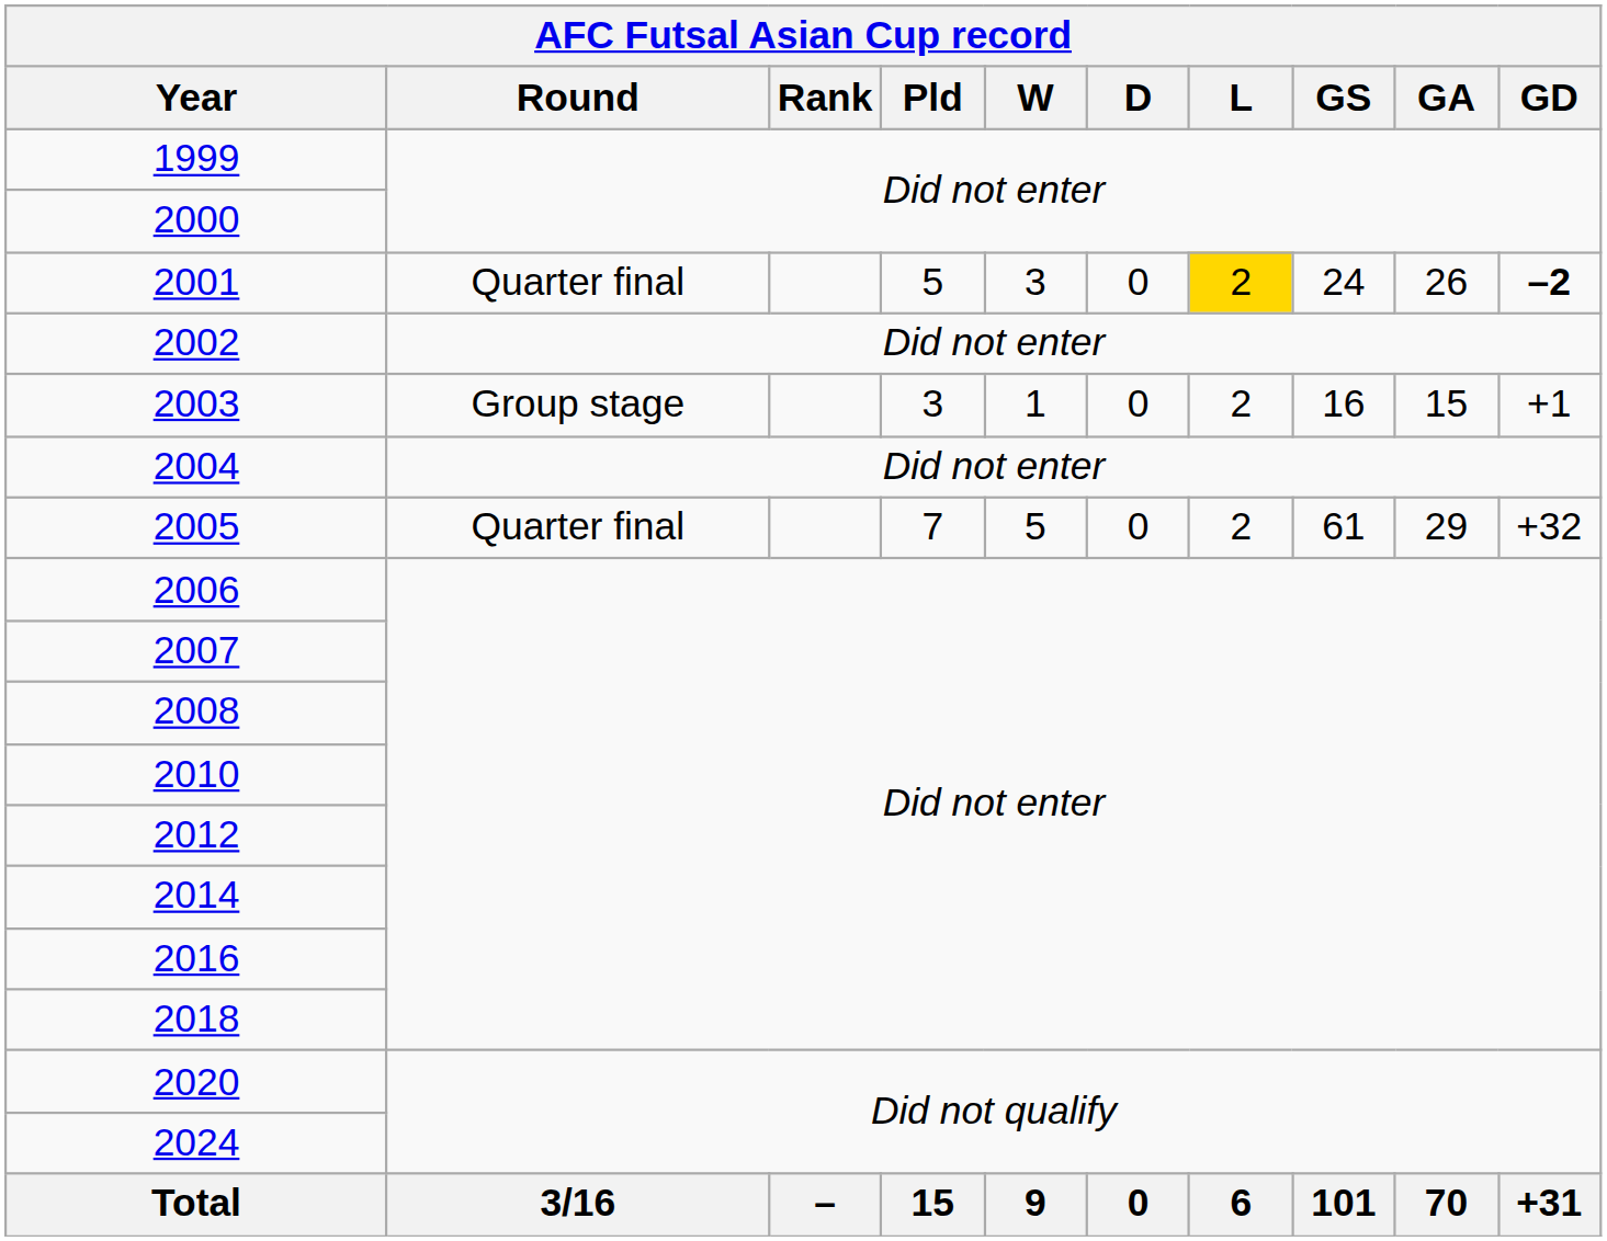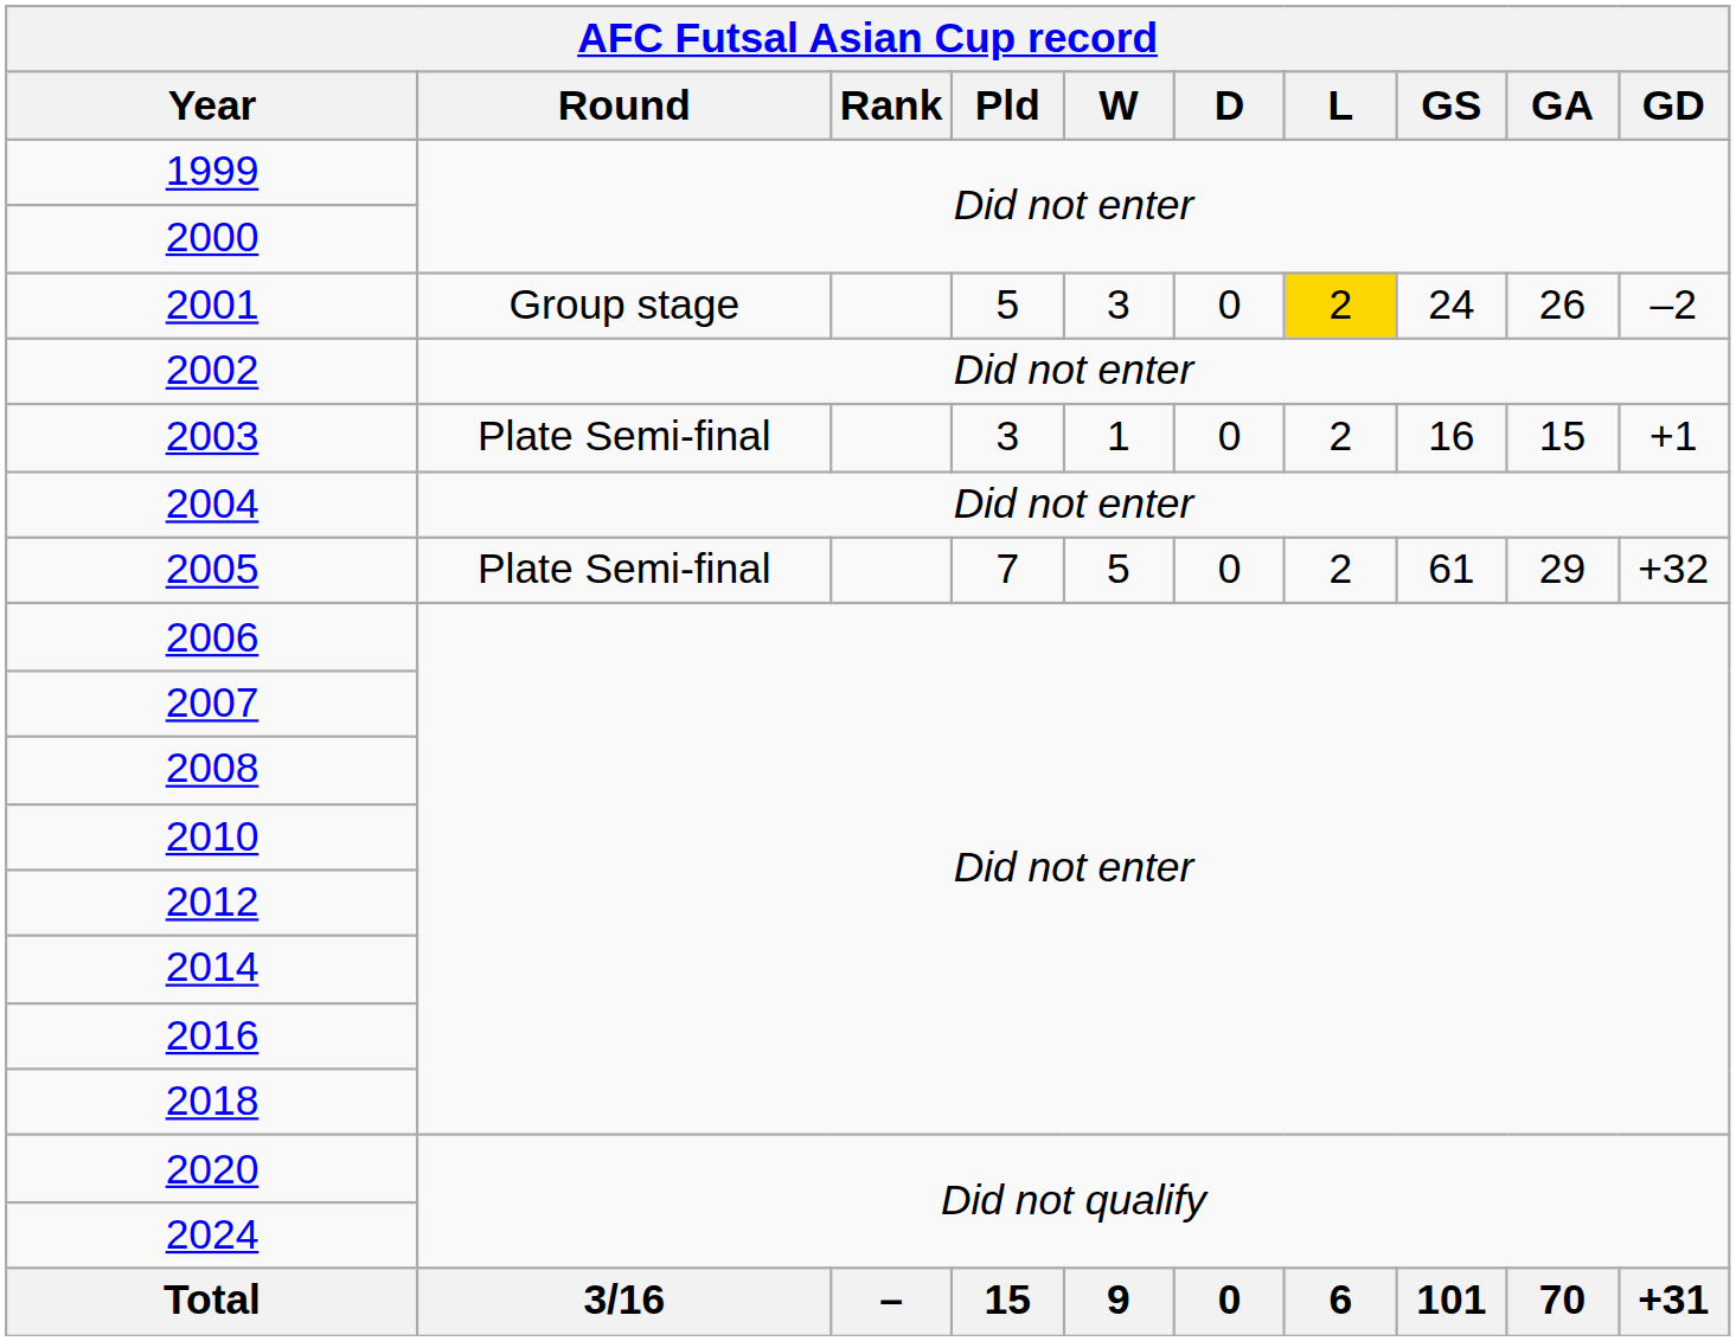2001 | Round: Quarter final -> Group stage
2001 | GD: bold -> normal
2003 | Round: Group stage -> Plate Semi-final
2005 | Round: Quarter final -> Plate Semi-final
